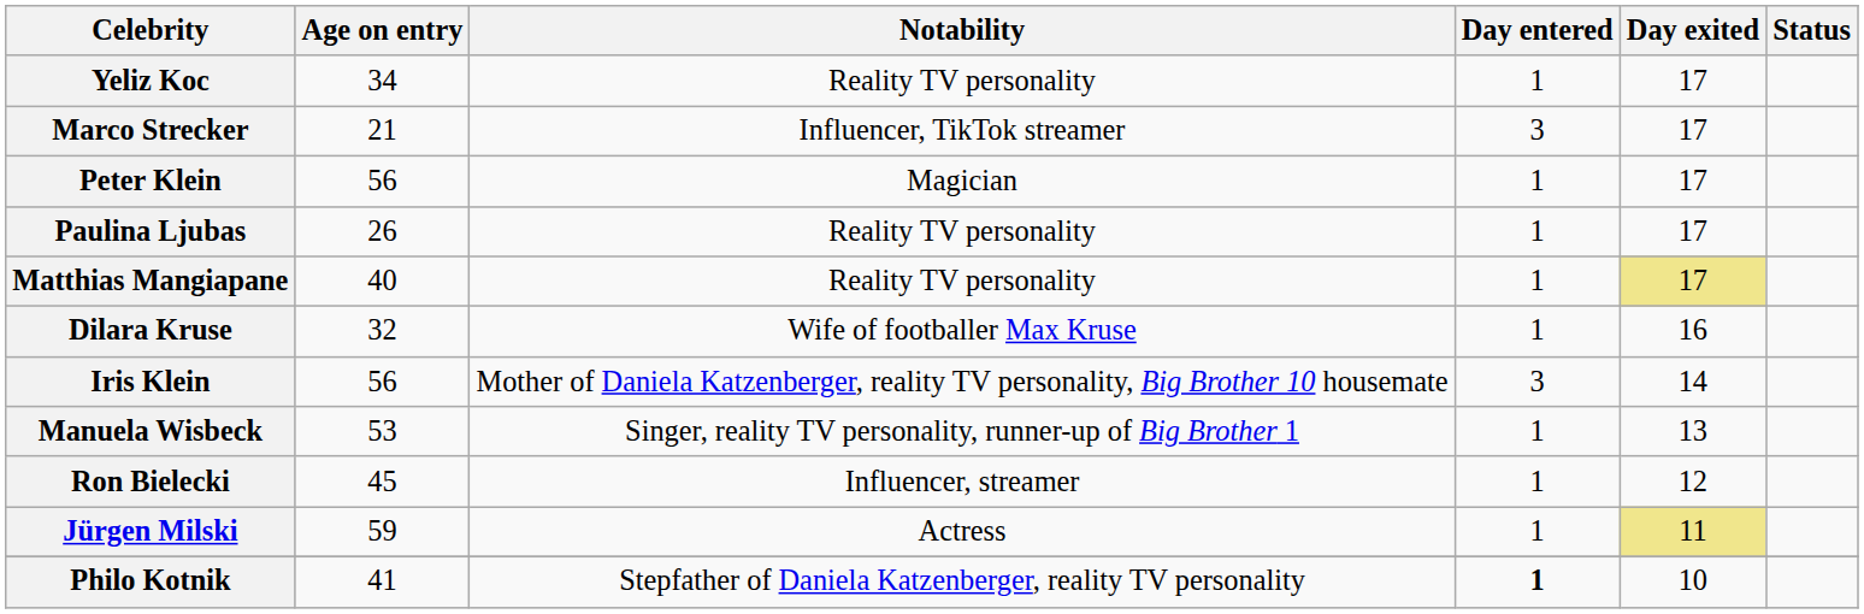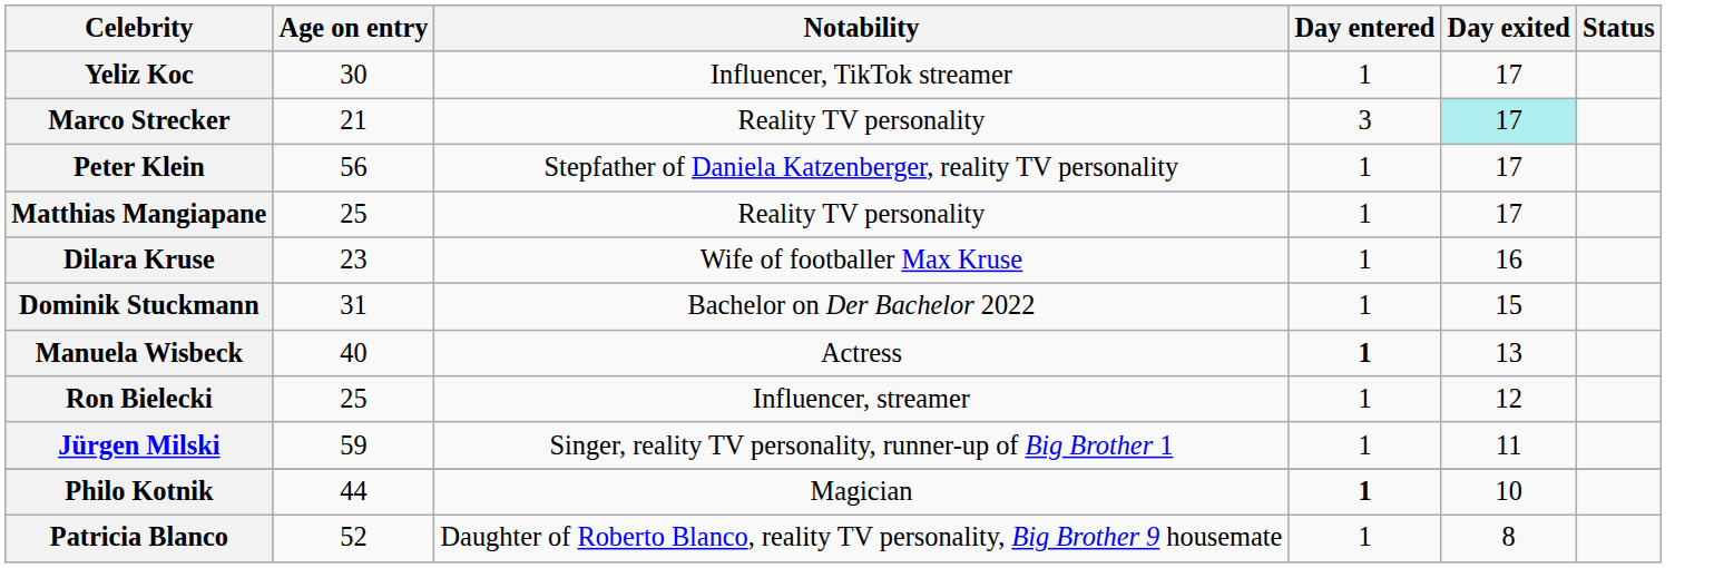Yeliz Koc | Age on entry: 34 -> 30
Yeliz Koc | Notability: Reality TV personality -> Influencer, TikTok streamer
Marco Strecker | Notability: Influencer, TikTok streamer -> Reality TV personality
Marco Strecker | Day exited: no background -> paleturquoise background
Peter Klein | Notability: Magician -> Stepfather of Daniela Katzenberger, reality TV personality
- row: Paulina Ljubas | 26 | Reality TV personality | 1 | 17
Matthias Mangiapane | Age on entry: 40 -> 25
Matthias Mangiapane | Day exited: khaki background -> no background
Dilara Kruse | Age on entry: 32 -> 23
+ row: Dominik Stuckmann | 31 | Bachelor on Der Bachelor 2022 | 1 | 15
- row: Iris Klein | 56 | Mother of Daniela Katzenberger, reality TV personality, Big Brother 10 housemate | 3 | 14
Manuela Wisbeck | Age on entry: 53 -> 40
Manuela Wisbeck | Notability: Singer, reality TV personality, runner-up of Big Brother 1 -> Actress
Manuela Wisbeck | Day entered: normal -> bold
Ron Bielecki | Age on entry: 45 -> 25
Jürgen Milski | Notability: Actress -> Singer, reality TV personality, runner-up of Big Brother 1
Jürgen Milski | Day exited: khaki background -> no background
Philo Kotnik | Age on entry: 41 -> 44
Philo Kotnik | Notability: Stepfather of Daniela Katzenberger, reality TV personality -> Magician
+ row: Patricia Blanco | 52 | Daughter of Roberto Blanco, reality TV personality, Big Brother 9 housemate | 1 | 8
